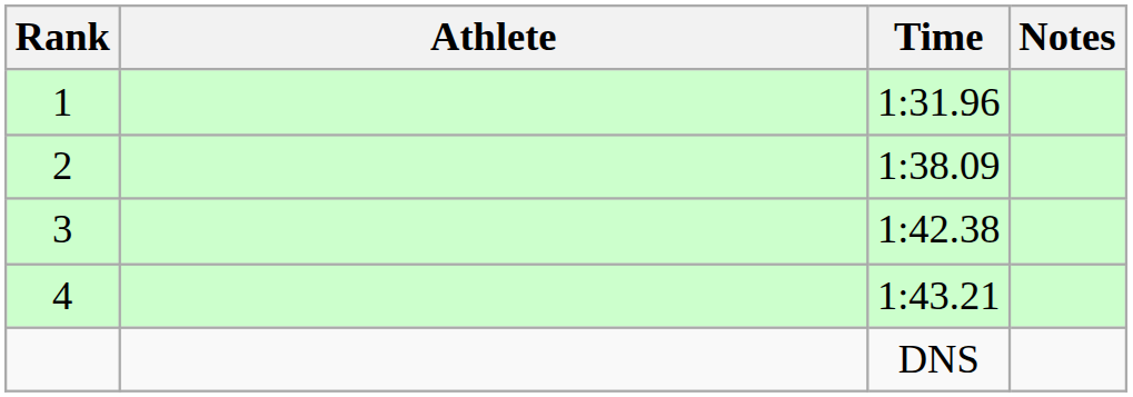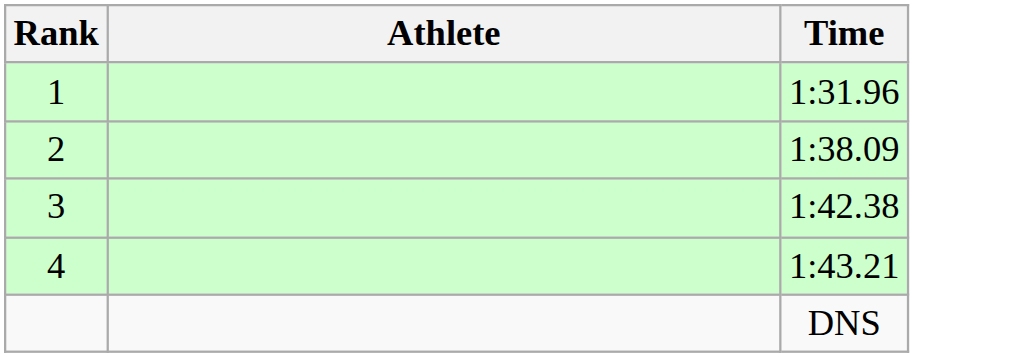- column: Notes
